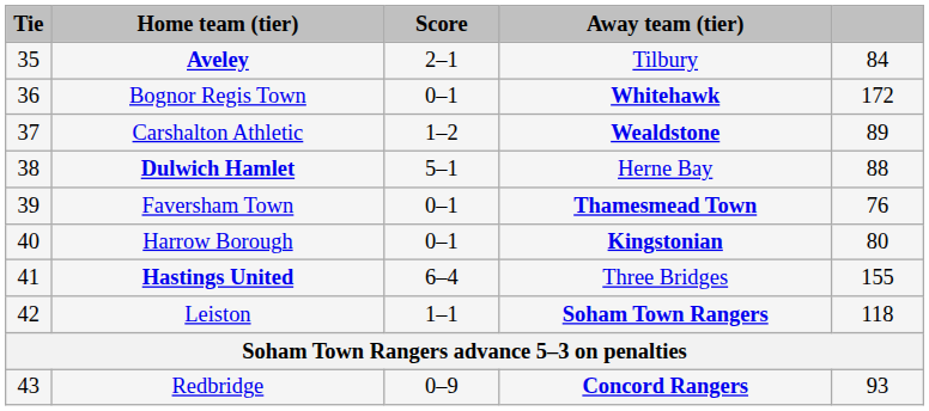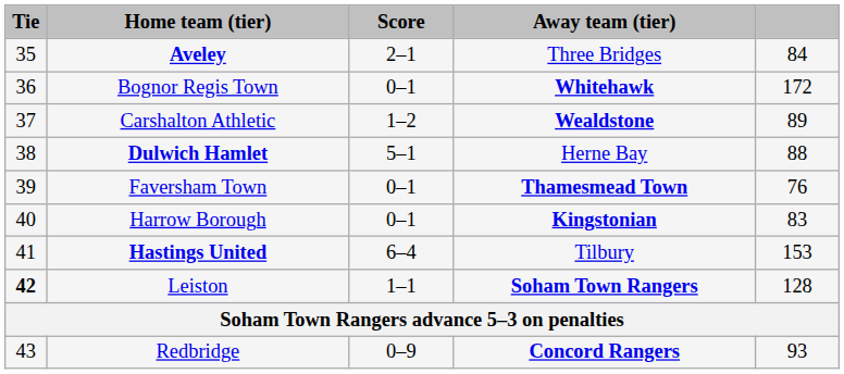Aveley | Away team (tier): Tilbury -> Three Bridges
Harrow Borough | column 5: 80 -> 83
Hastings United | Away team (tier): Three Bridges -> Tilbury
Hastings United | column 5: 155 -> 153
Leiston | Tie: normal -> bold
Leiston | column 5: 118 -> 128
